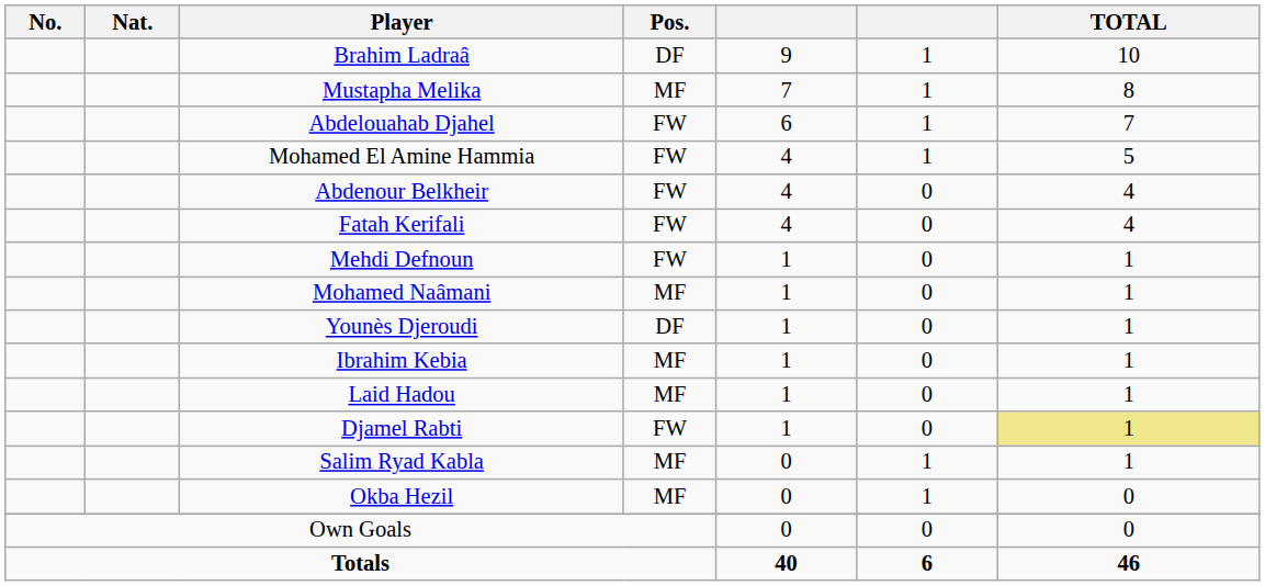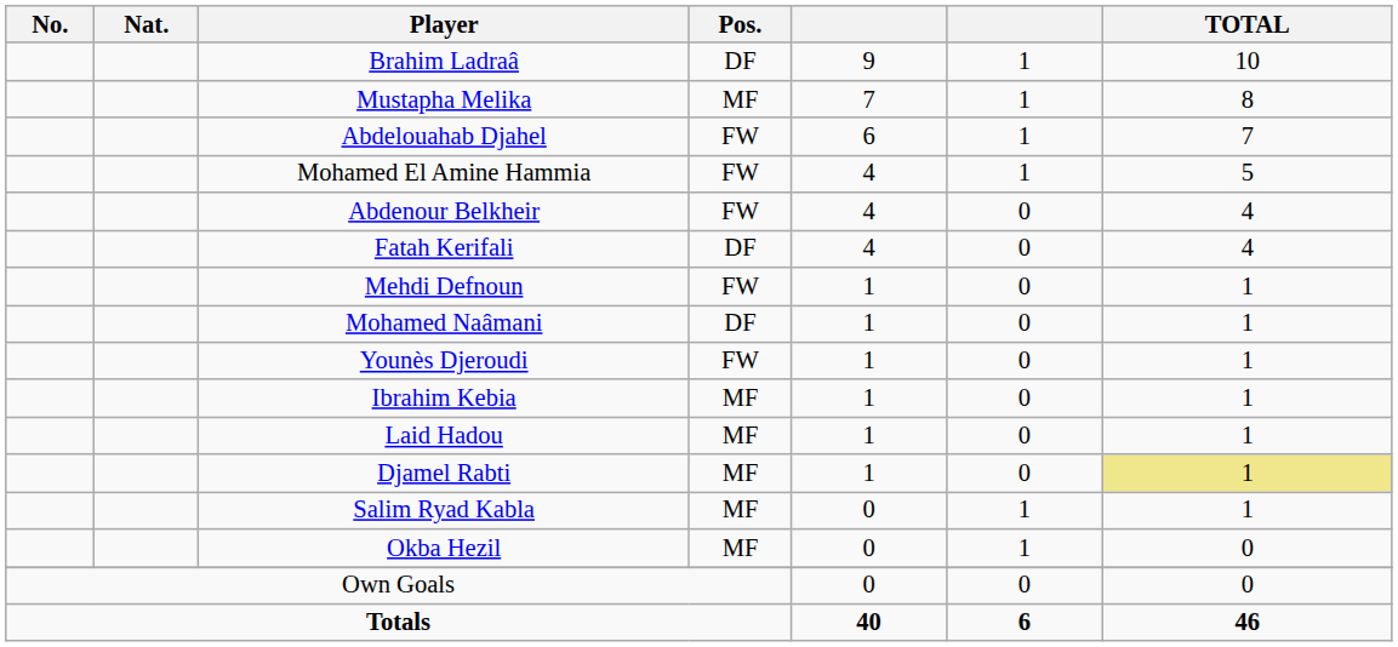Fatah Kerifali | Pos.: FW -> DF
Mohamed Naâmani | Pos.: MF -> DF
Younès Djeroudi | Pos.: DF -> FW
Djamel Rabti | Pos.: FW -> MF
